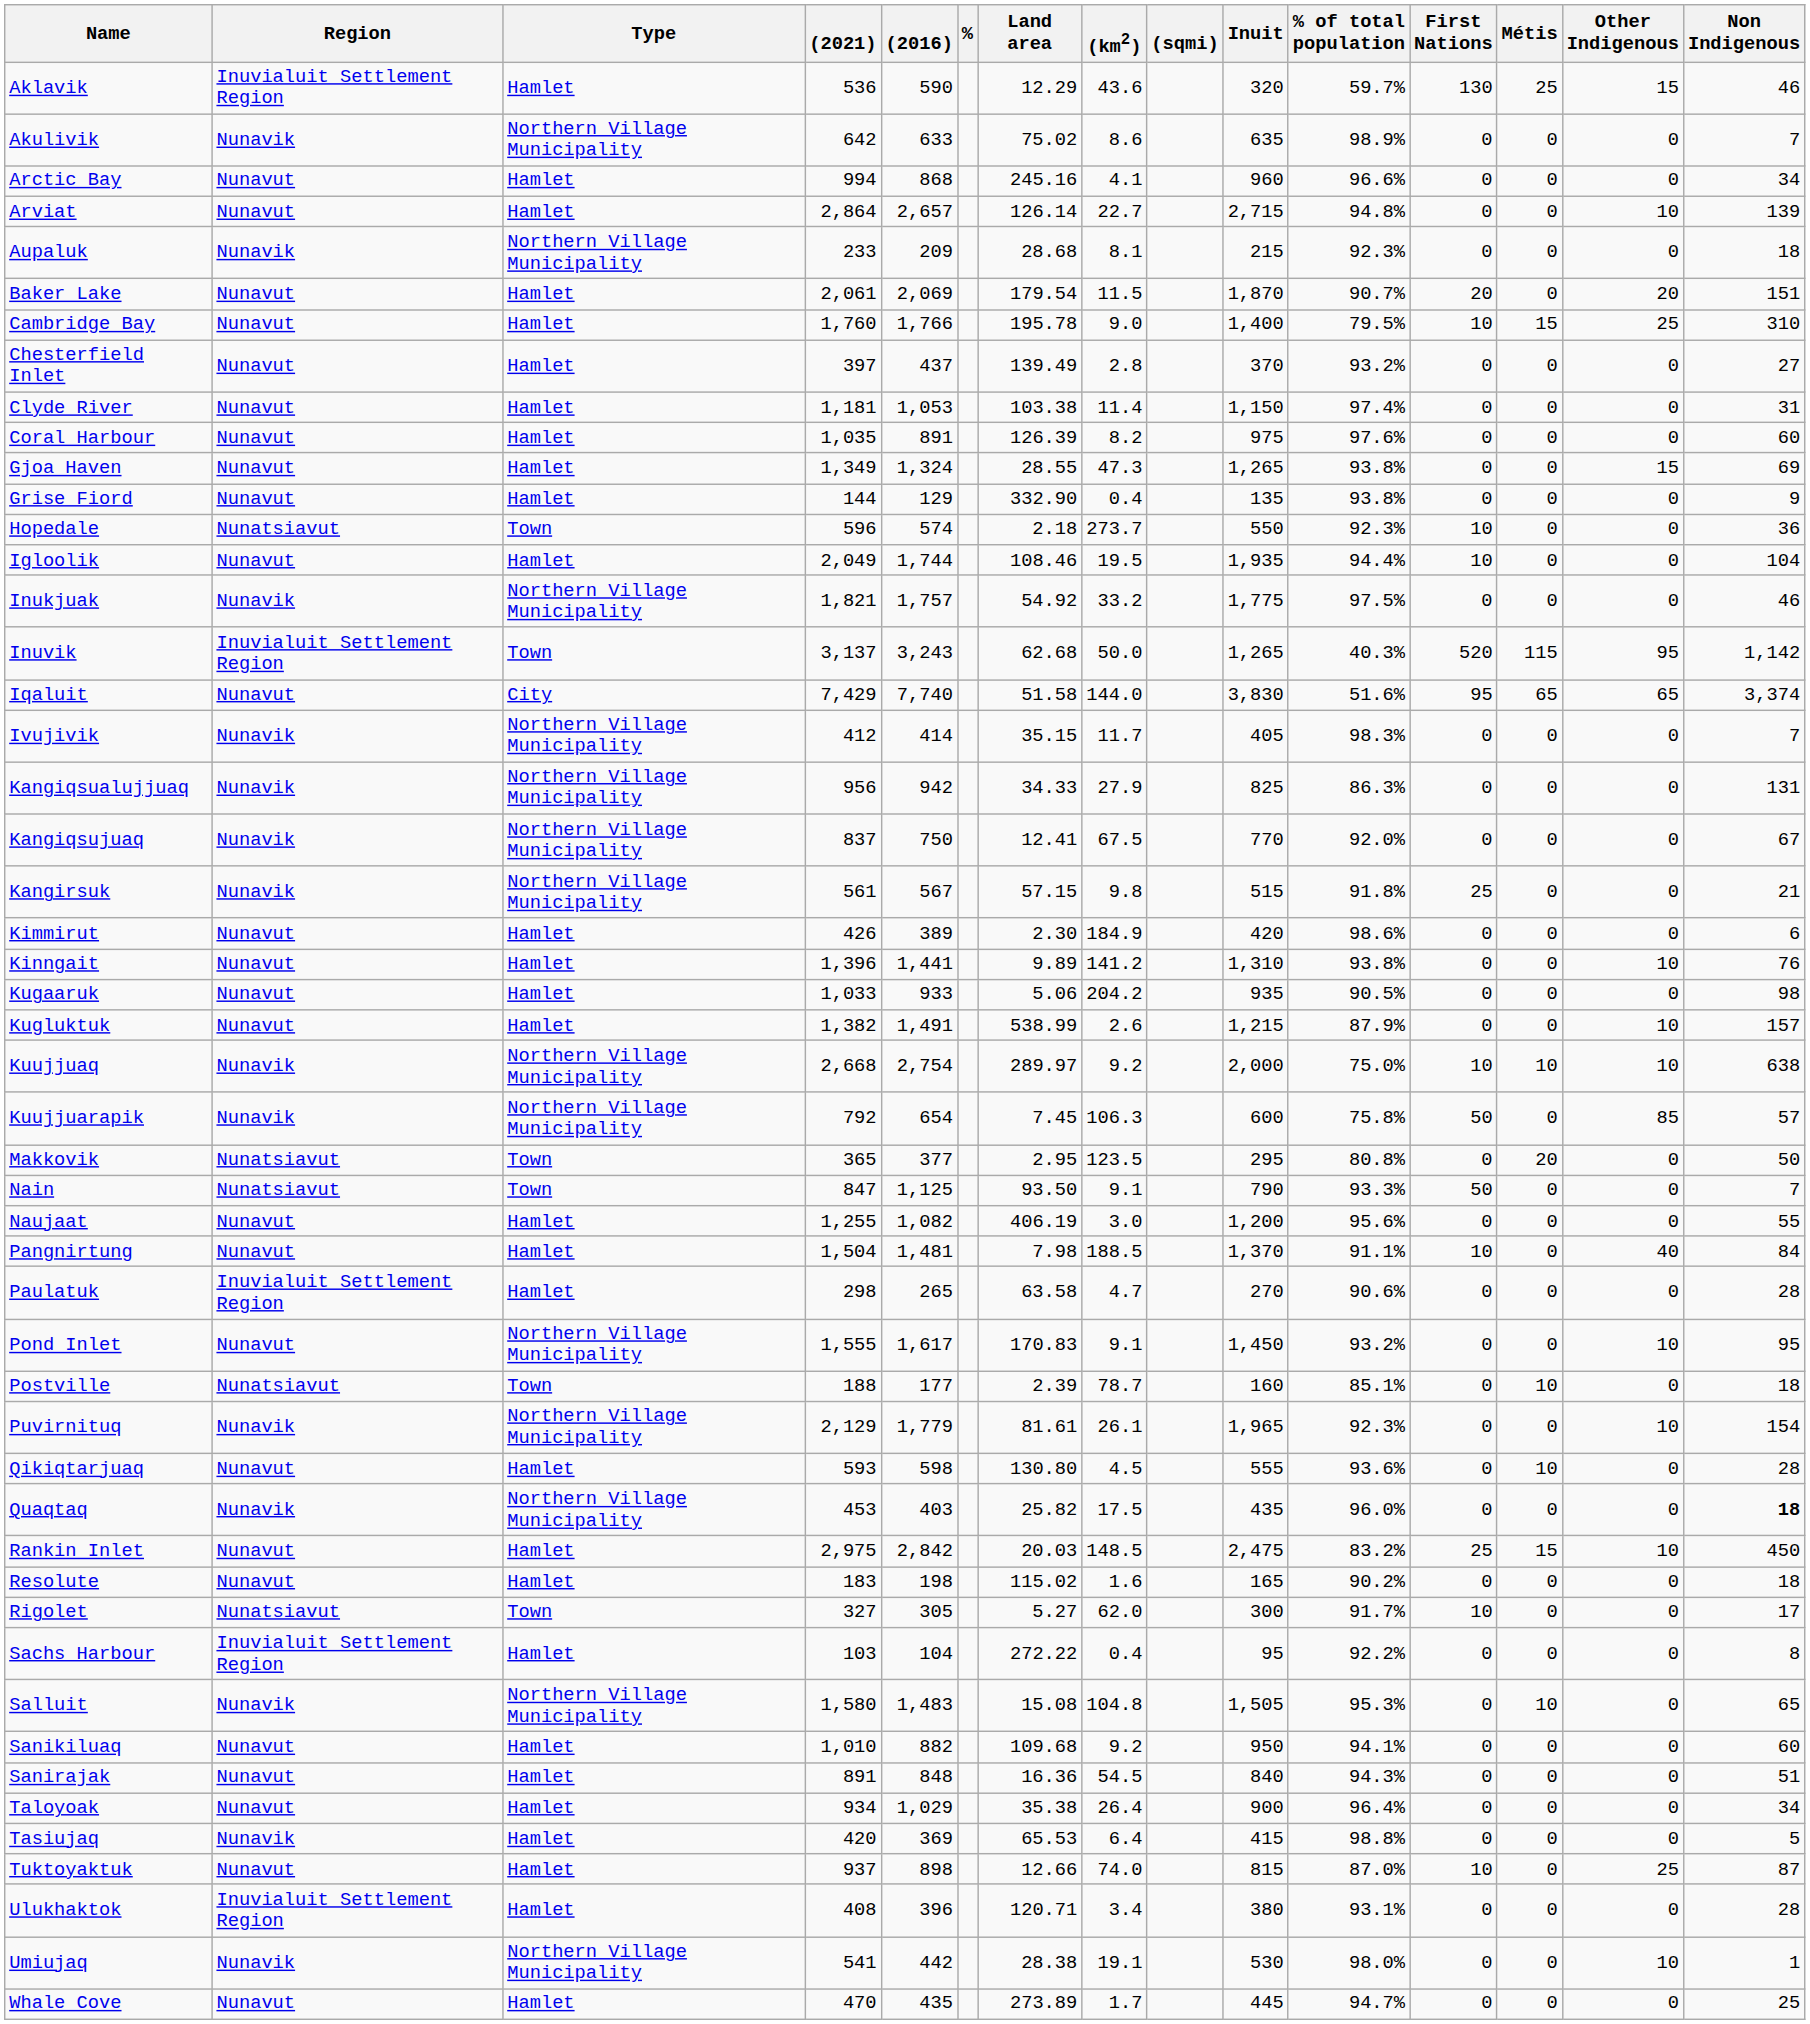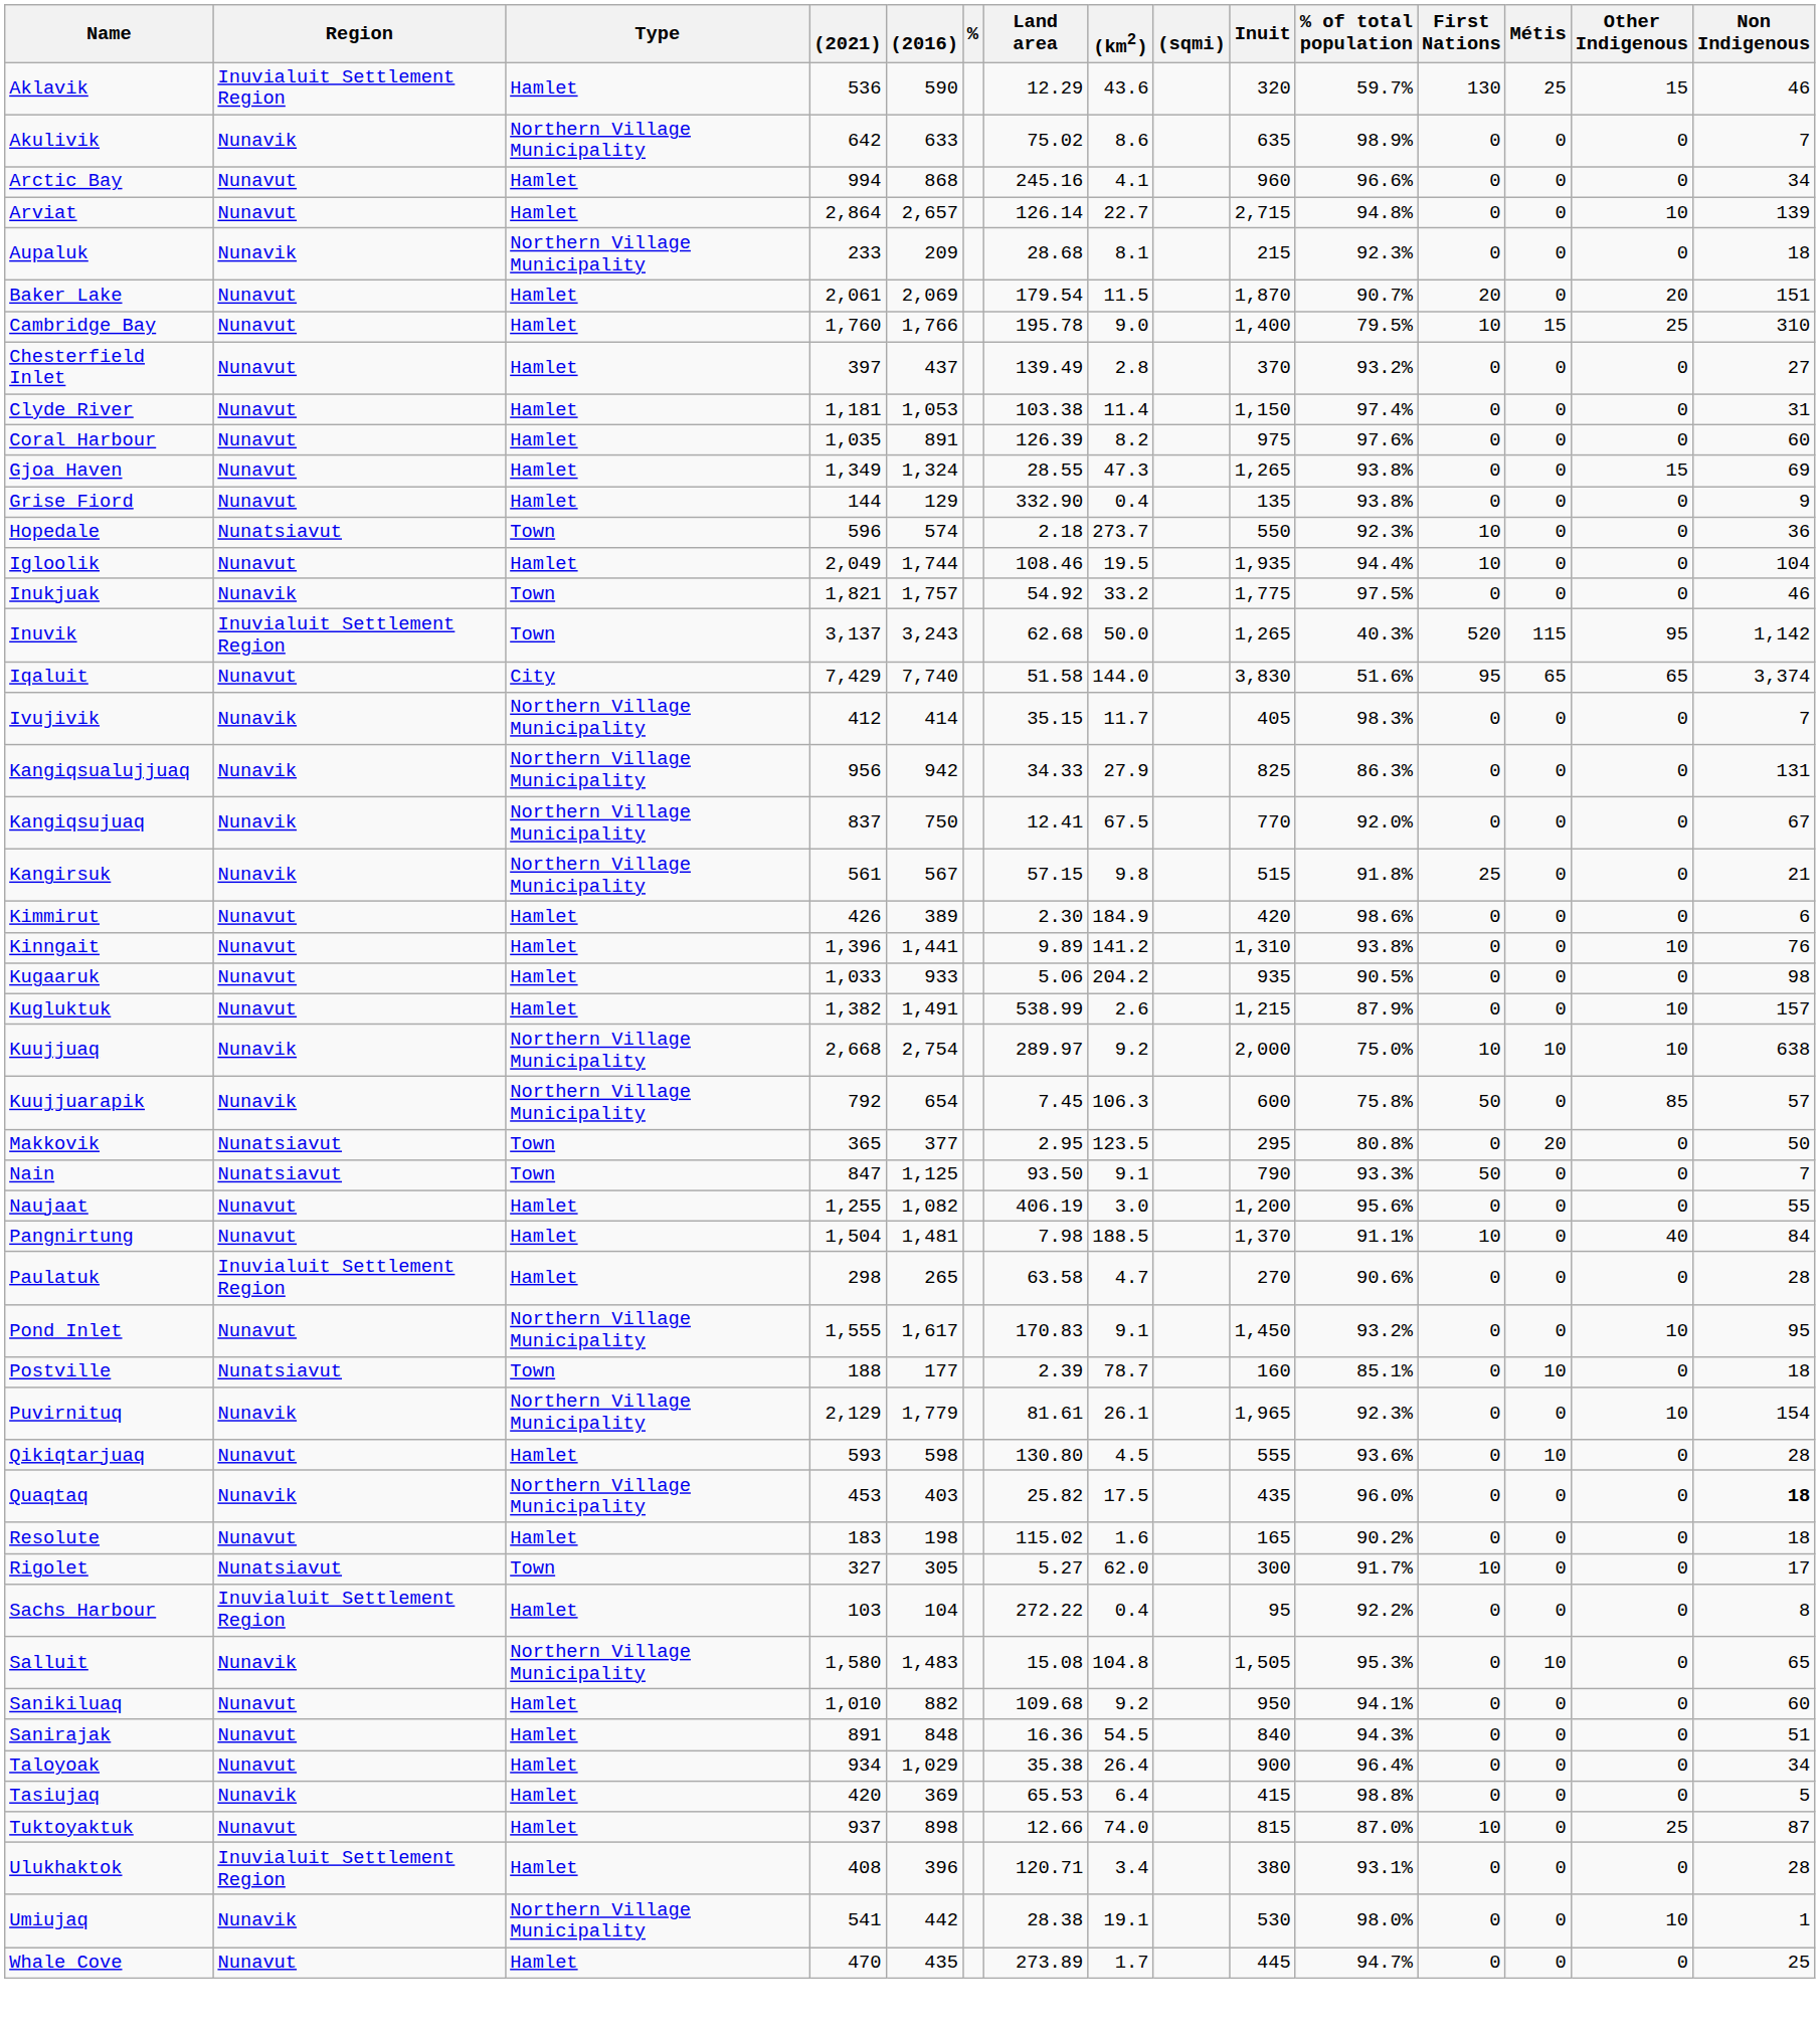Inukjuak | Type: Northern Village Municipality -> Town
- row: Rankin Inlet | Nunavut | Hamlet | 2,975 | 2,842 | 20.03 | 148.5 | 2,475 | 83.2% | 25 | 15 | 10 | 450
